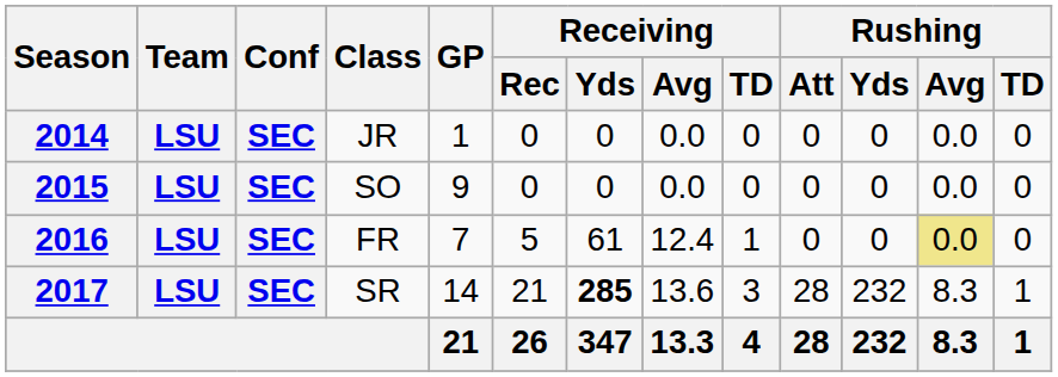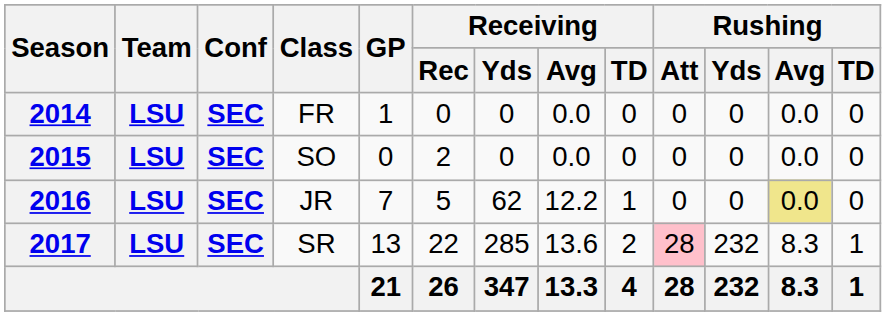2014 | Class: JR -> FR
2015 | GP: 9 -> 0
2015 | Receiving / Rec: 0 -> 2
2016 | Class: FR -> JR
2016 | Receiving / Yds: 61 -> 62
2016 | Receiving / Avg: 12.4 -> 12.2
2017 | GP: 14 -> 13
2017 | Receiving / Rec: 21 -> 22
2017 | Receiving / Yds: bold -> normal
2017 | Receiving / TD: 3 -> 2
2017 | Rushing / Att: no background -> pink background
